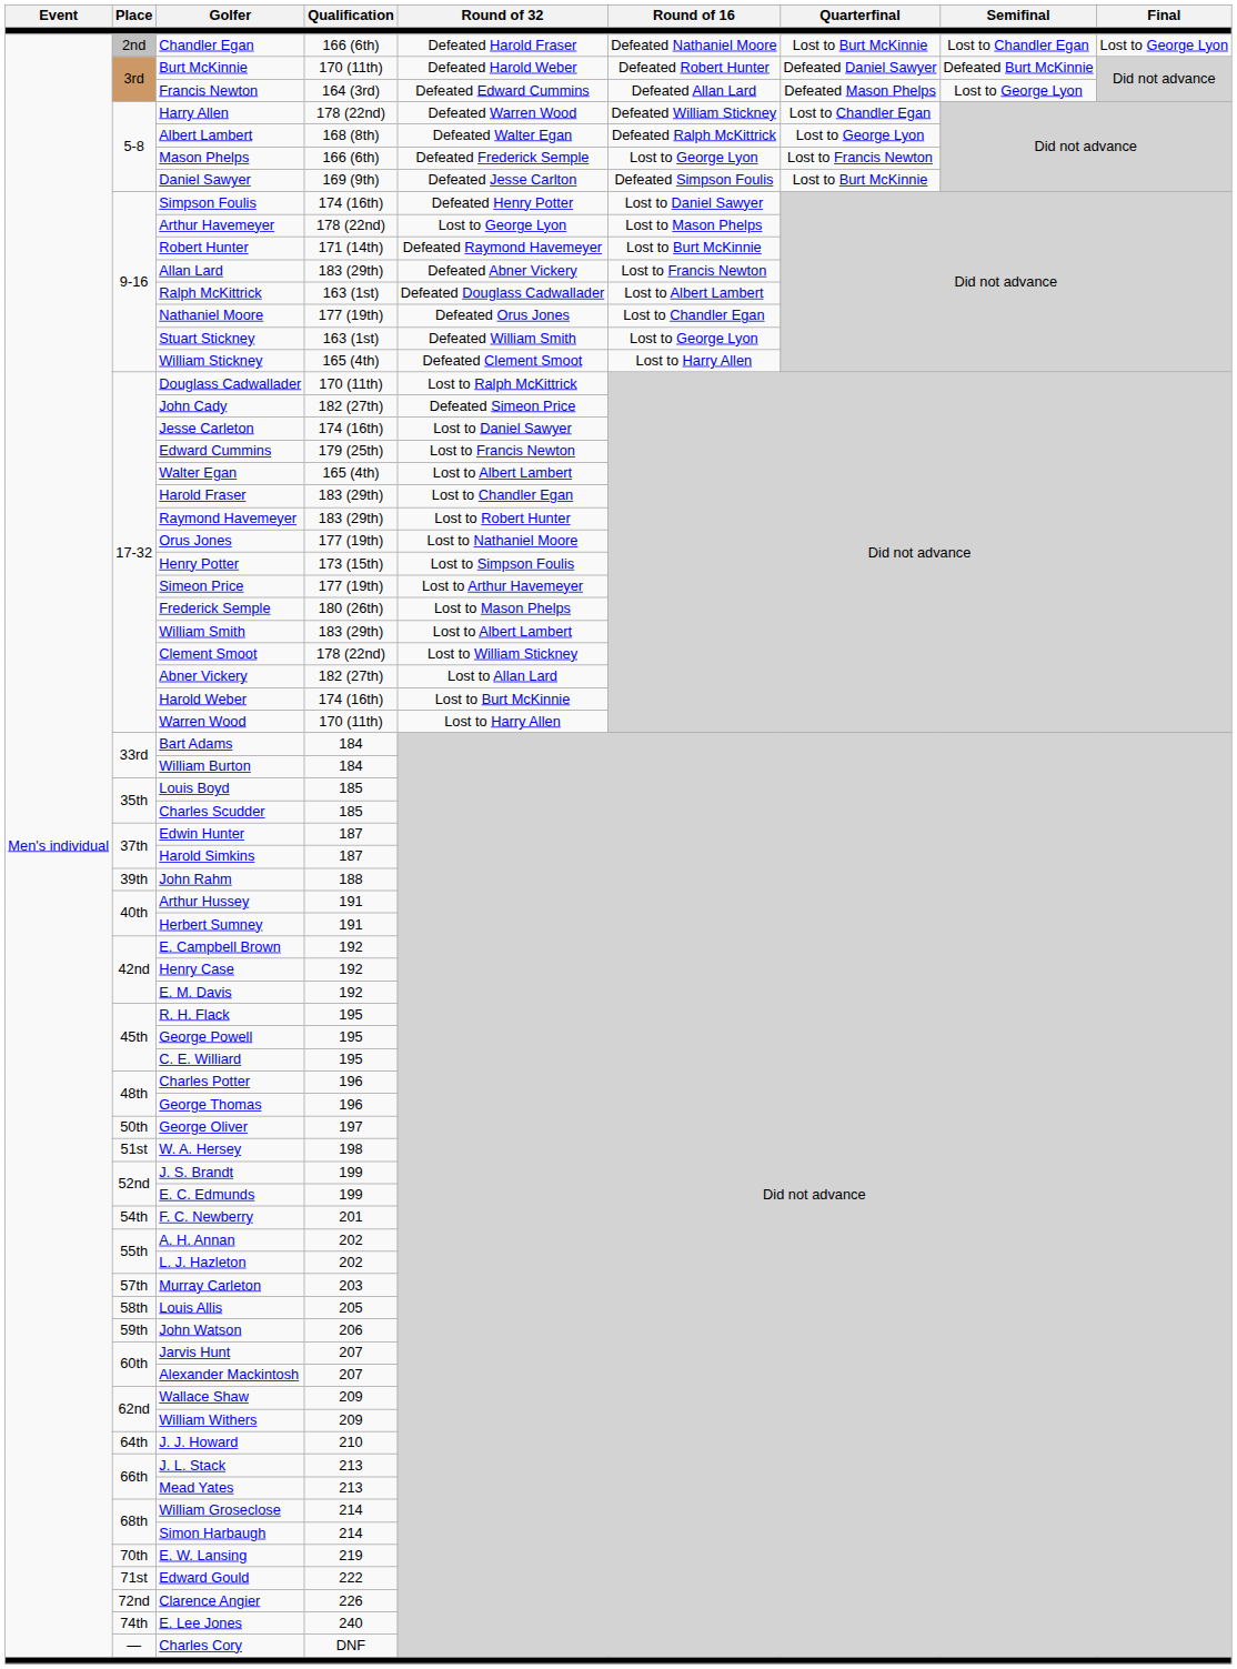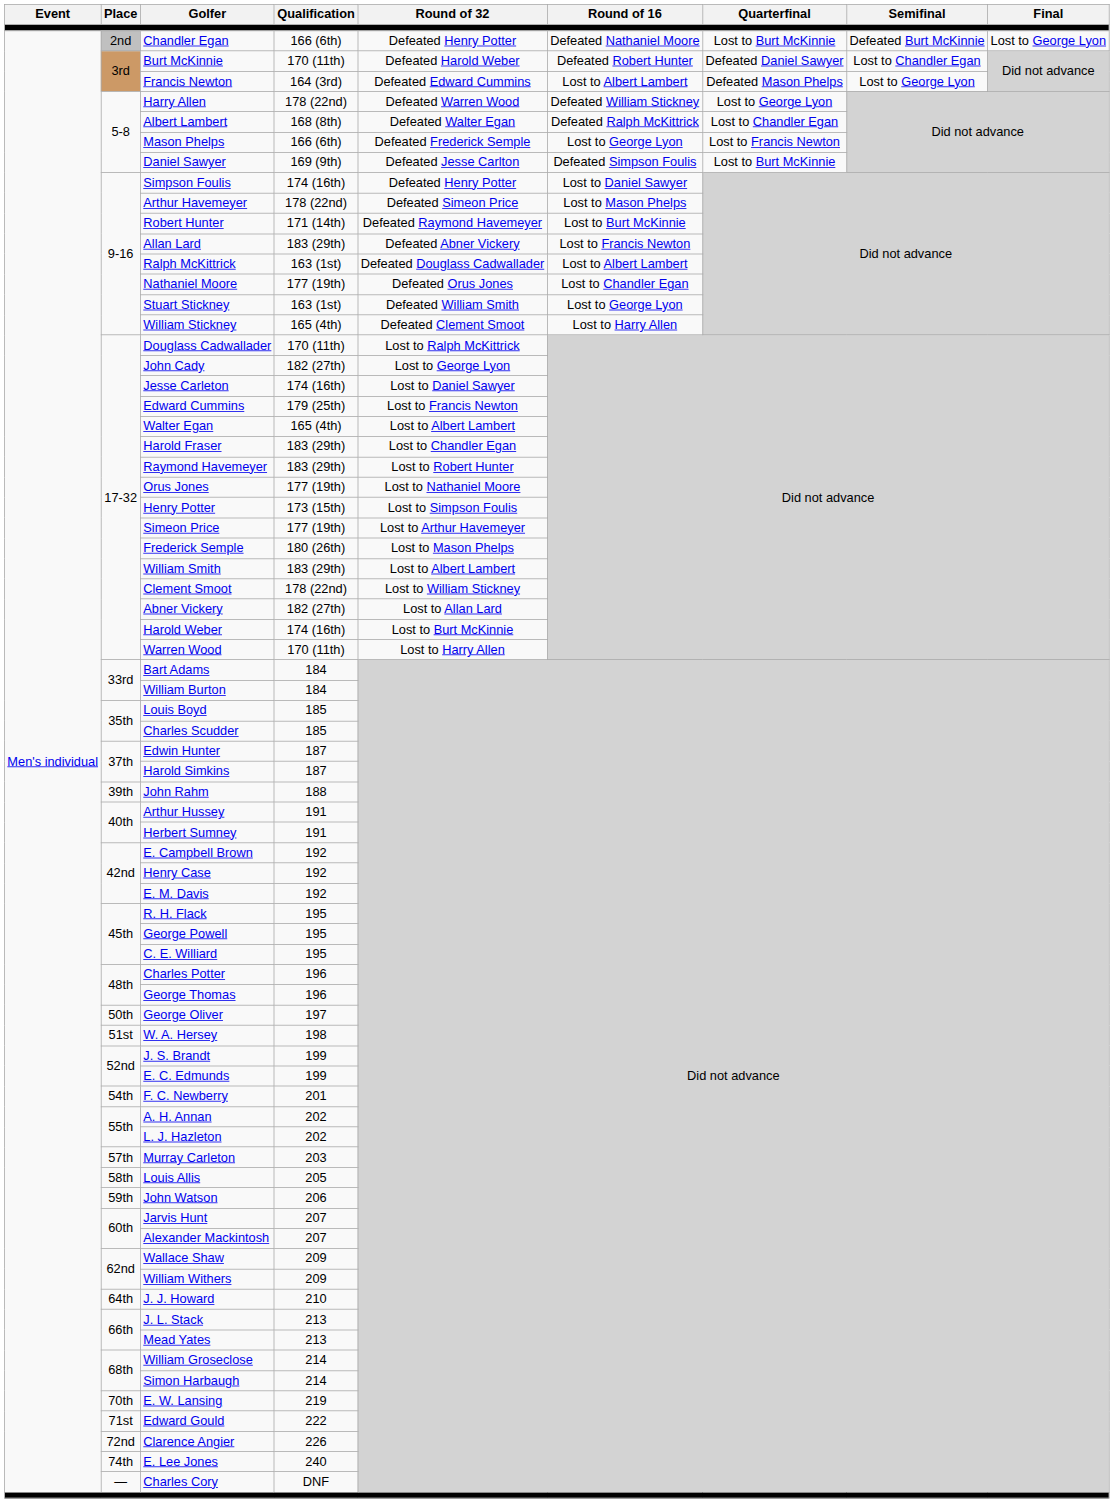Chandler Egan | Round of 32: Defeated Harold Fraser -> Defeated Henry Potter
Chandler Egan | Semifinal: Lost to Chandler Egan -> Defeated Burt McKinnie
Burt McKinnie | Semifinal: Defeated Burt McKinnie -> Lost to Chandler Egan
Francis Newton | Round of 16: Defeated Allan Lard -> Lost to Albert Lambert
Harry Allen | Quarterfinal: Lost to Chandler Egan -> Lost to George Lyon
Albert Lambert | Quarterfinal: Lost to George Lyon -> Lost to Chandler Egan
Arthur Havemeyer | Round of 32: Lost to George Lyon -> Defeated Simeon Price
John Cady | Round of 32: Defeated Simeon Price -> Lost to George Lyon
